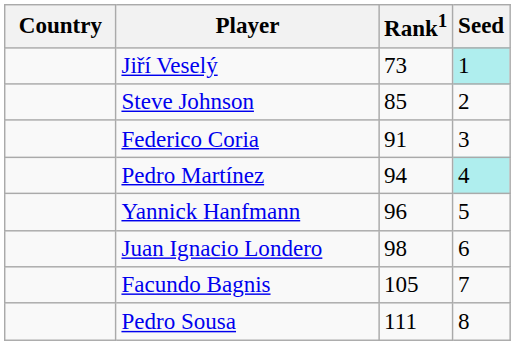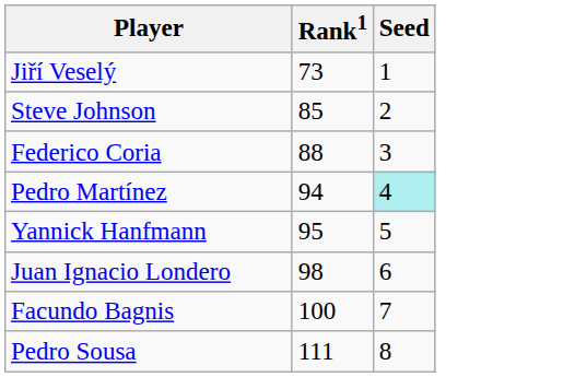- column: Country
Jiří Veselý | Seed: paleturquoise background -> no background
Federico Coria | Rank1: 91 -> 88
Yannick Hanfmann | Rank1: 96 -> 95
Facundo Bagnis | Rank1: 105 -> 100
